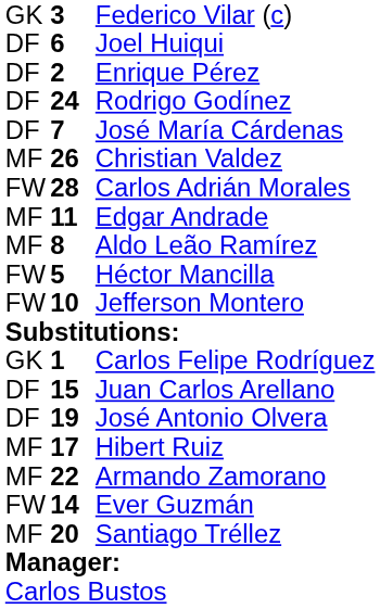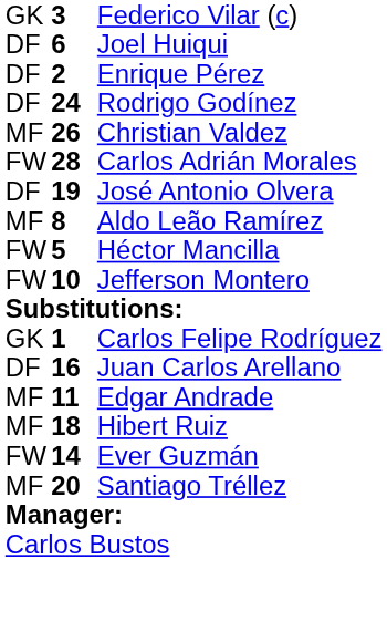- row: DF | 7 | José María Cárdenas
rows swapped: Edgar Andrade <-> José Antonio Olvera
Juan Carlos Arellano | column 2: 15 -> 16
Hibert Ruiz | column 2: 17 -> 18
- row: MF | 22 | Armando Zamorano
